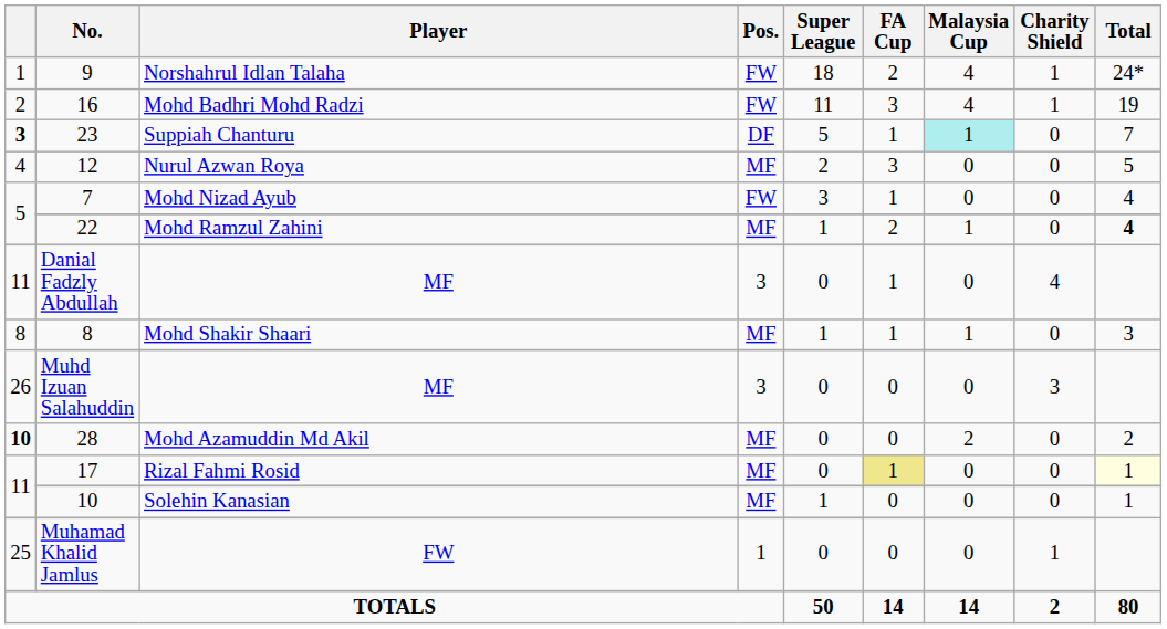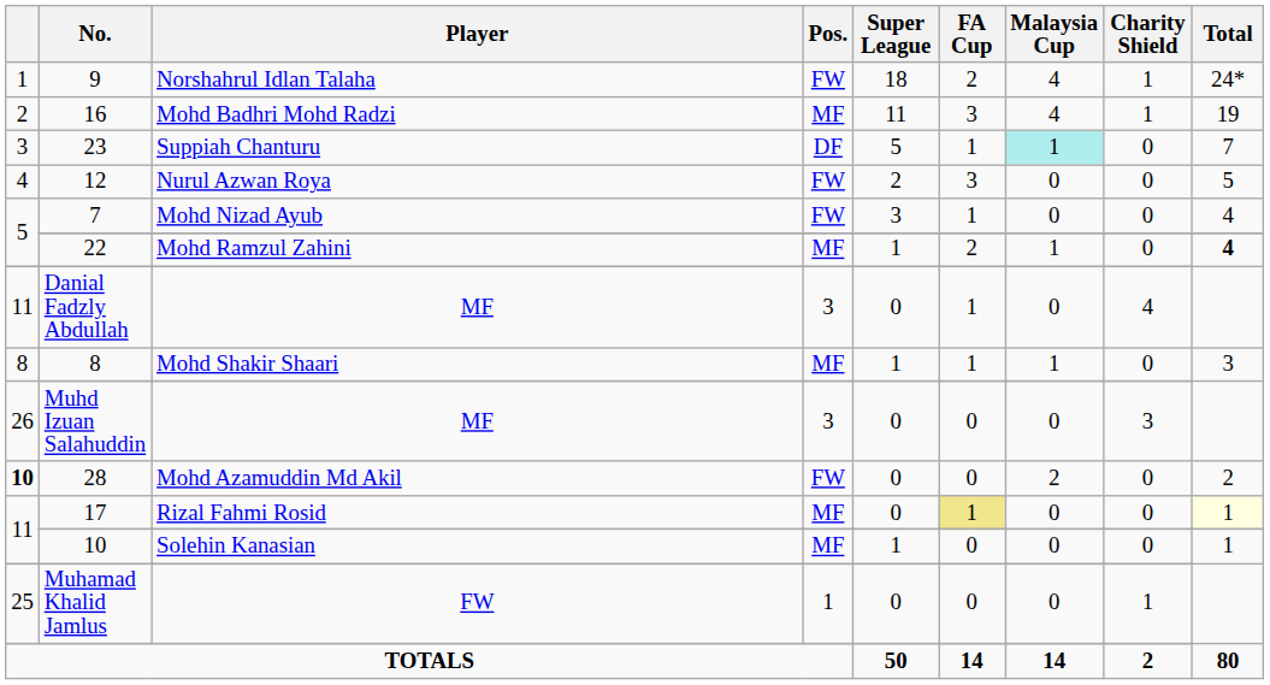Mohd Badhri Mohd Radzi | Pos.: FW -> MF
Suppiah Chanturu | column 1: bold -> normal
Nurul Azwan Roya | Pos.: MF -> FW
Mohd Azamuddin Md Akil | Pos.: MF -> FW
